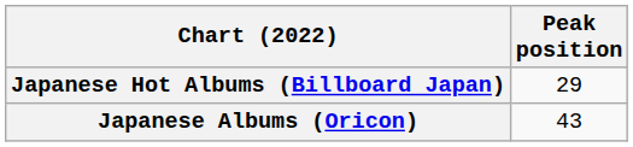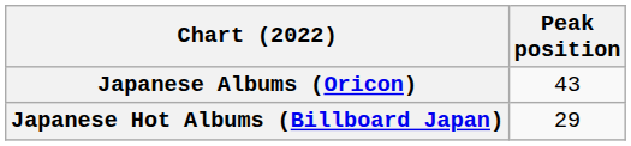rows swapped: Japanese Albums (Oricon) <-> Japanese Hot Albums (Billboard Japan)
